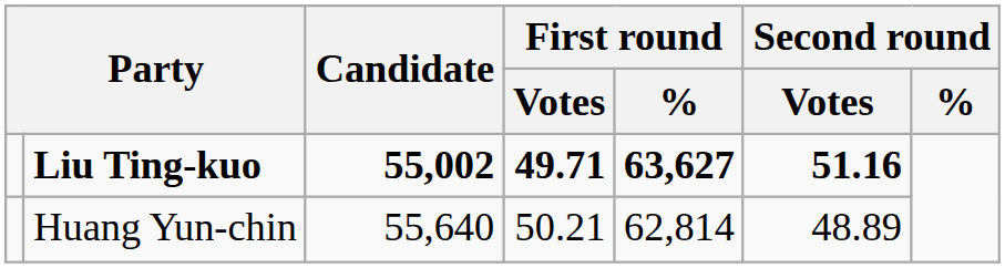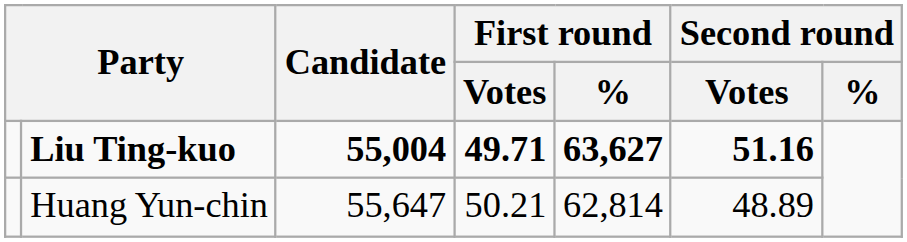Liu Ting-kuo | Candidate: 55,002 -> 55,004
Huang Yun-chin | Candidate: 55,640 -> 55,647
